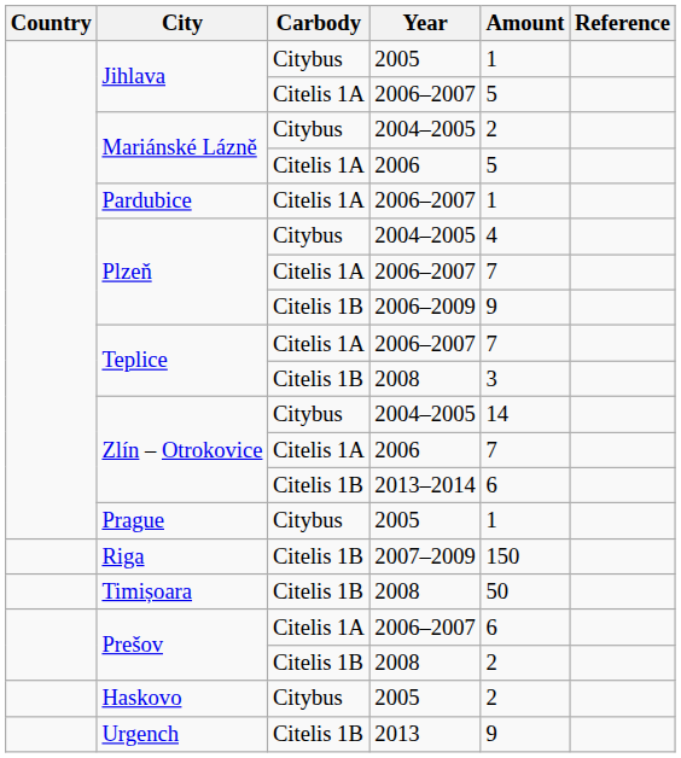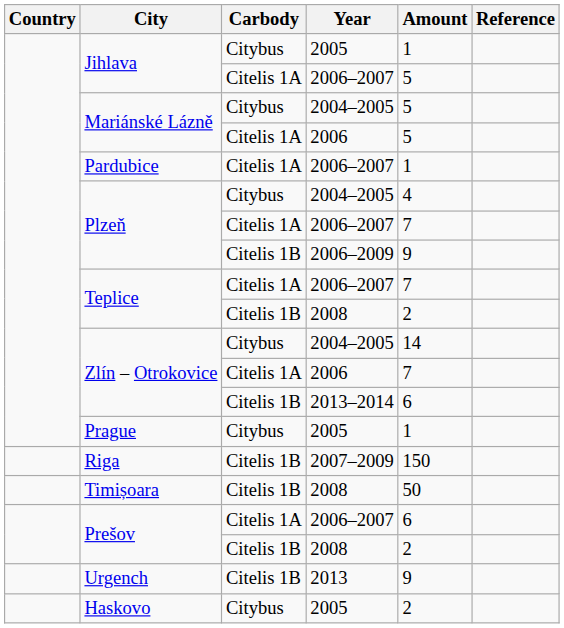Mariánské Lázně / 2004–2005 | Amount: 2 -> 5
Teplice / 2008 | Amount: 3 -> 2
rows swapped: Urgench <-> Haskovo
